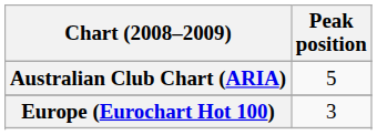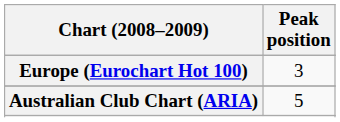rows swapped: Australian Club Chart (ARIA) <-> Europe (Eurochart Hot 100)
